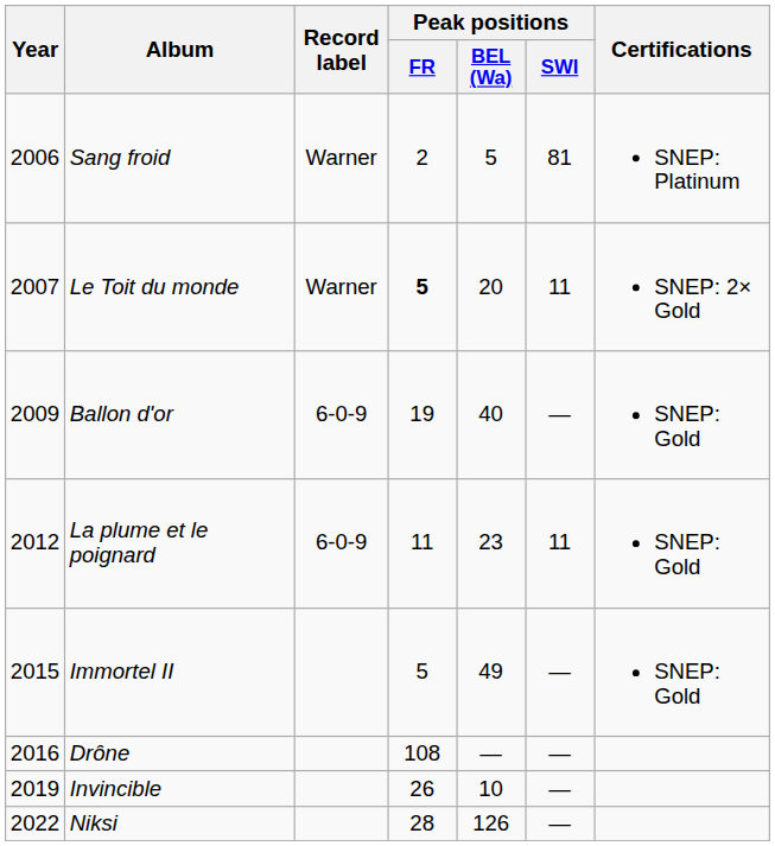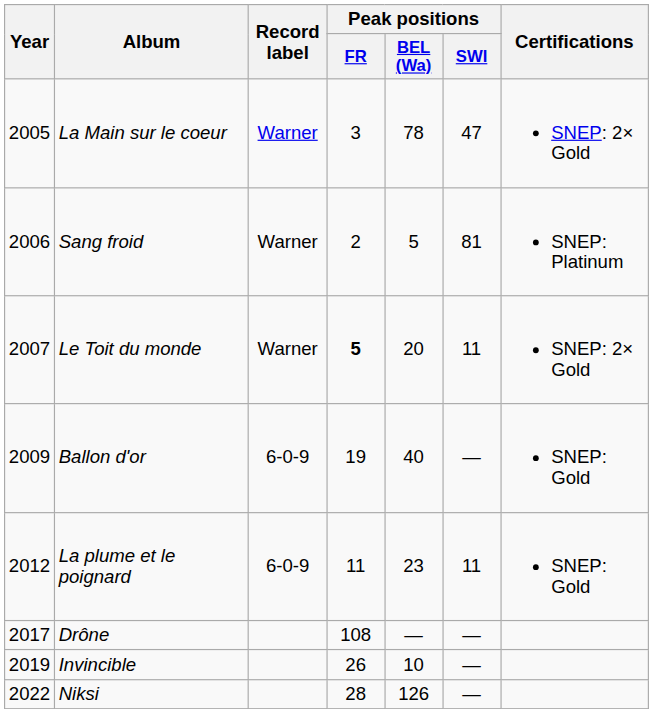+ row: 2005 | La Main sur le coeur | Warner | 3 | 78 | 47 | SNEP: 2× Gold
- row: 2015 | Immortel II | 5 | 49 | — | SNEP: Gold
Drône | Year: 2016 -> 2017
